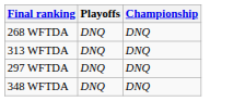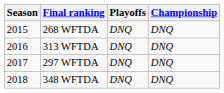+ column: Season | 2015 | 2016 | 2017 | 2018
